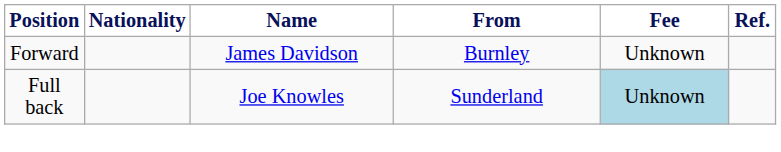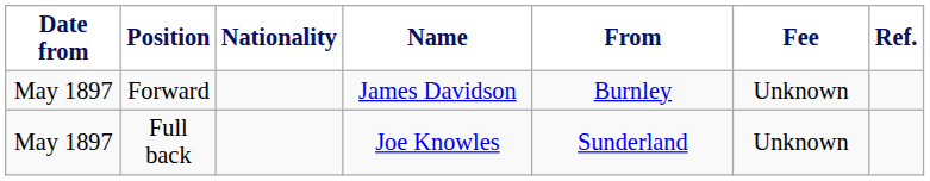+ column: Date from | May 1897 | May 1897
Full back | Fee: lightblue background -> no background
